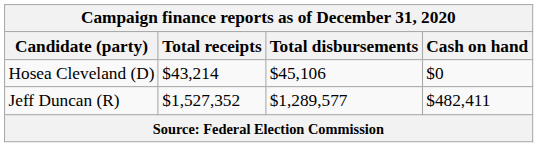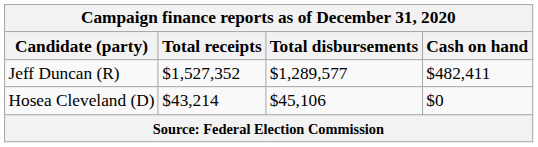rows swapped: Jeff Duncan (R) <-> Hosea Cleveland (D)
